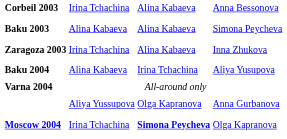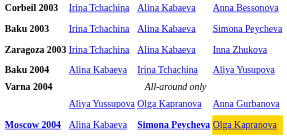Baku 2003 | column 2: Alina Kabaeva -> Irina Tchachina
Moscow 2004 | column 2: Irina Tchachina -> Alina Kabaeva
Moscow 2004 | column 4: no background -> gold background
